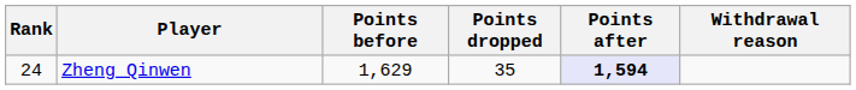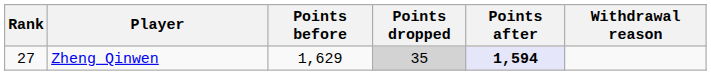Zheng Qinwen | Rank: 24 -> 27
Zheng Qinwen | Points dropped: no background -> lightgrey background
